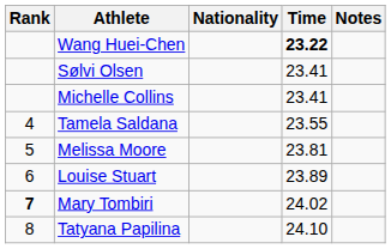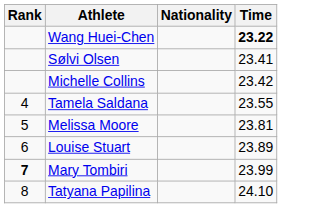- column: Notes
Michelle Collins | Time: 23.41 -> 23.42
Mary Tombiri | Time: 24.02 -> 23.99
